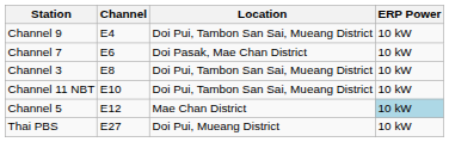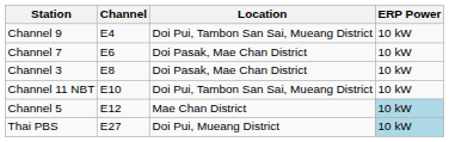Channel 3 | Location: Doi Pui, Tambon San Sai, Mueang District -> Doi Pasak, Mae Chan District
Thai PBS | ERP Power: no background -> lightblue background
